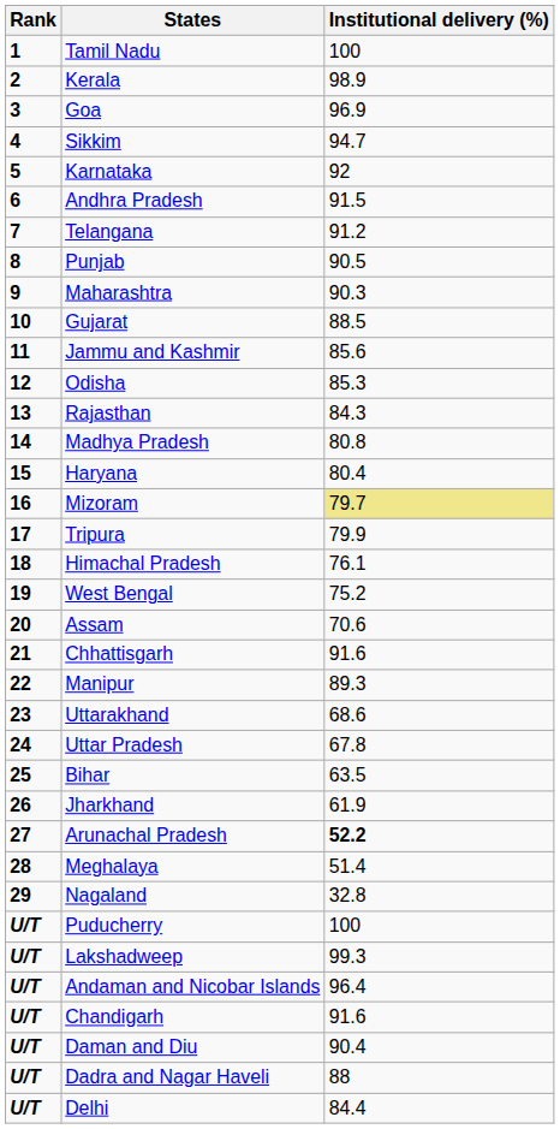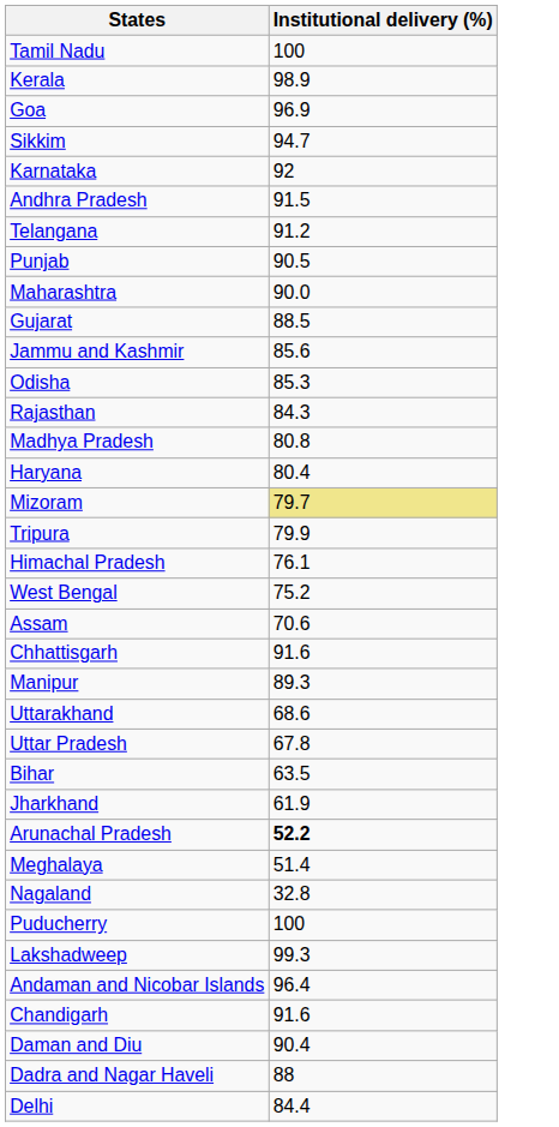- column: Rank | 1 | 2 | 3 | 4 | 5 | 6 | 7 | 8 | 9 | 10 | 11 | 12 | 13 | 14 | 15 | 16 | 17 | 18 | 19 | 20 | 21 | 22 | 23 | 24 | 25 | 26 | 27 | 28 | 29 | U/T | U/T | U/T | U/T | U/T | U/T | U/T
Maharashtra | Institutional delivery (%): 90.3 -> 90.0
